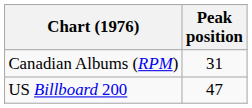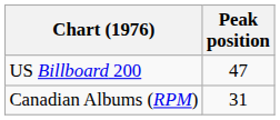rows swapped: Canadian Albums (RPM) <-> US Billboard 200
